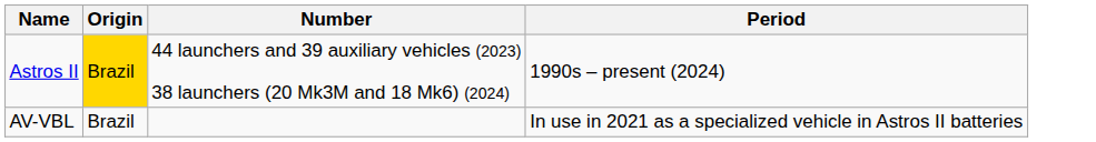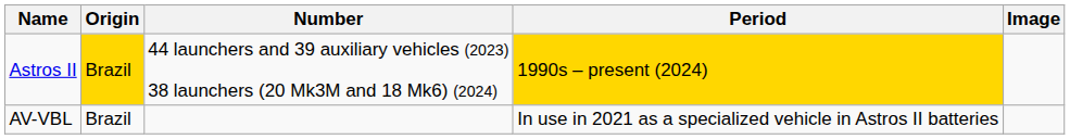+ column: Image
Astros II | Period: no background -> gold background
